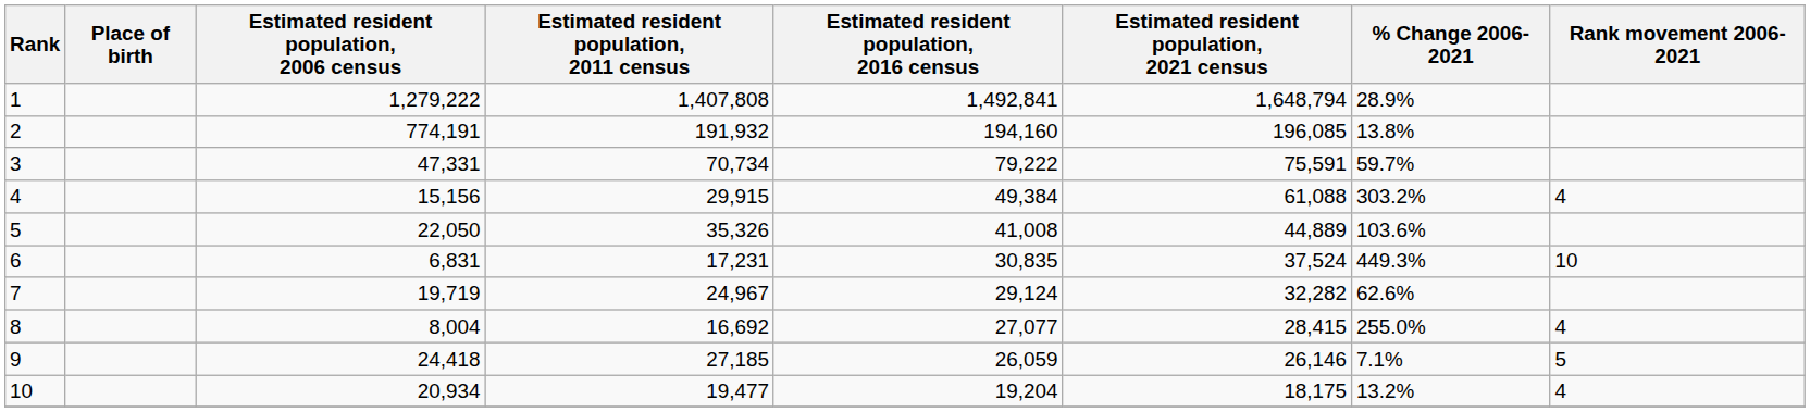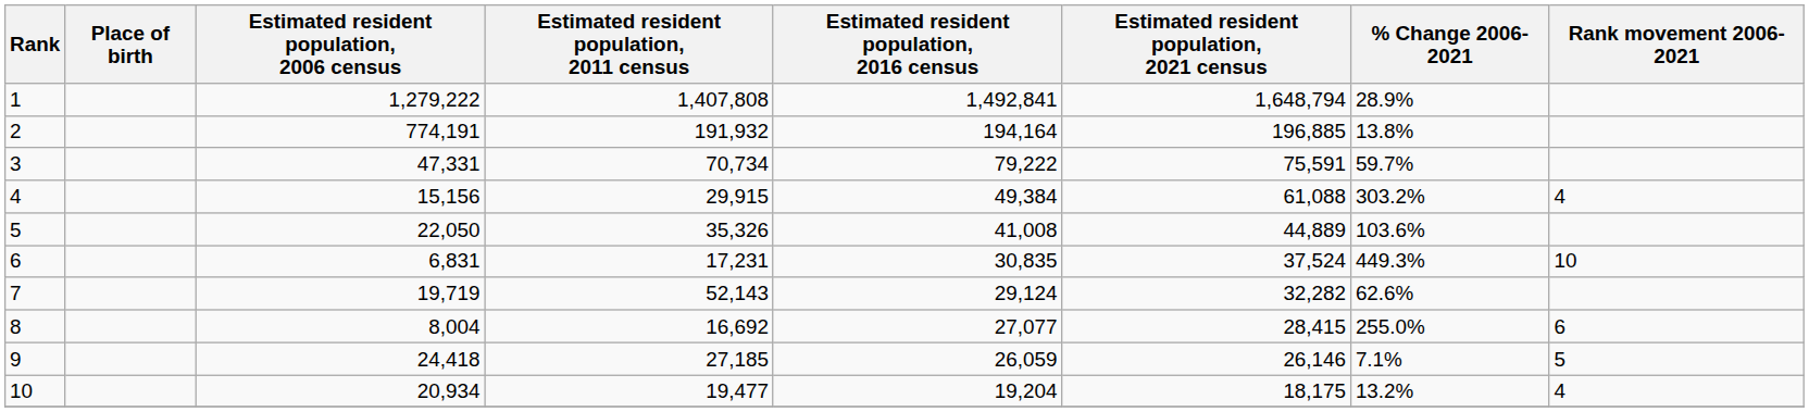2 | Estimated resident population, 2016 census: 194,160 -> 194,164
2 | Estimated resident population, 2021 census: 196,085 -> 196,885
7 | Estimated resident population, 2011 census: 24,967 -> 52,143
8 | Rank movement 2006-2021: 4 -> 6
